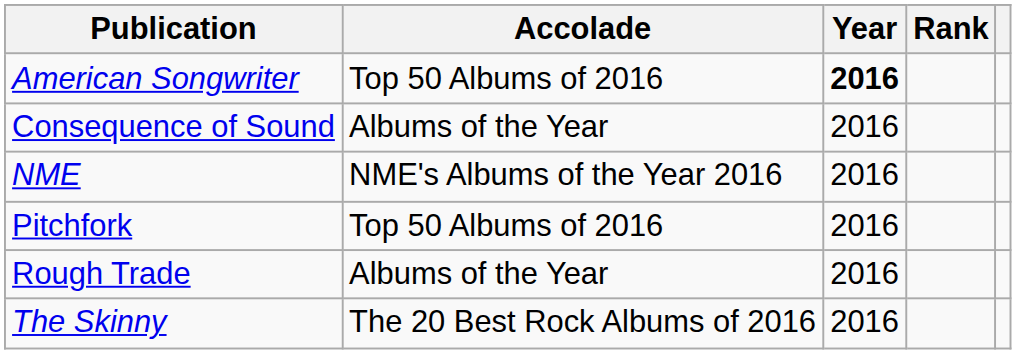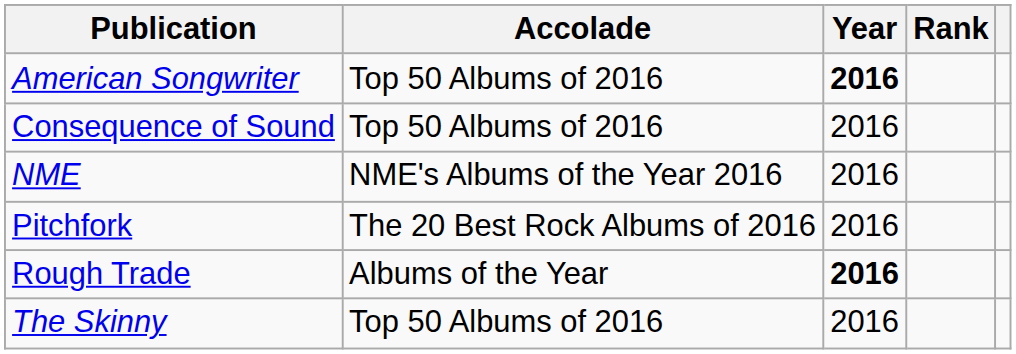Consequence of Sound | Accolade: Albums of the Year -> Top 50 Albums of 2016
Pitchfork | Accolade: Top 50 Albums of 2016 -> The 20 Best Rock Albums of 2016
Rough Trade | Year: normal -> bold
The Skinny | Accolade: The 20 Best Rock Albums of 2016 -> Top 50 Albums of 2016
